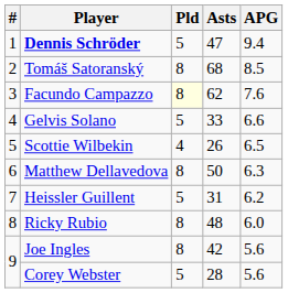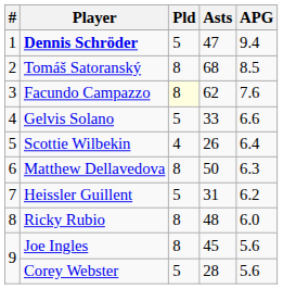Scottie Wilbekin | APG: 6.5 -> 6.4
Joe Ingles | Asts: 42 -> 45
